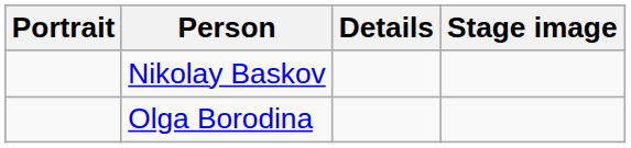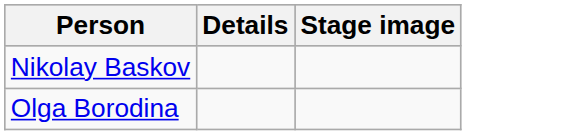- column: Portrait
